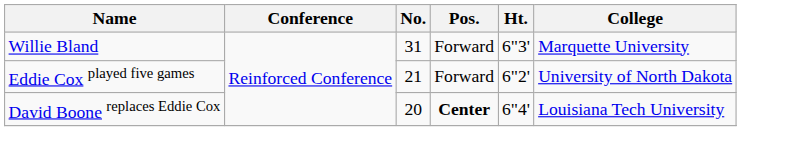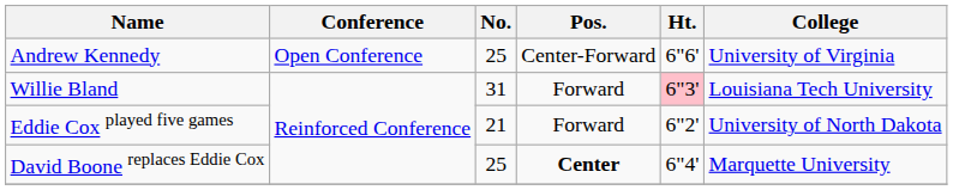+ row: Andrew Kennedy | Open Conference | 25 | Center-Forward | 6"6' | University of Virginia
Willie Bland | Ht.: no background -> pink background
Willie Bland | College: Marquette University -> Louisiana Tech University
David Boone replaces Eddie Cox | No.: 20 -> 25
David Boone replaces Eddie Cox | College: Louisiana Tech University -> Marquette University
